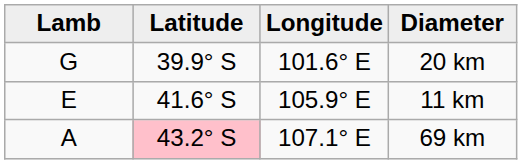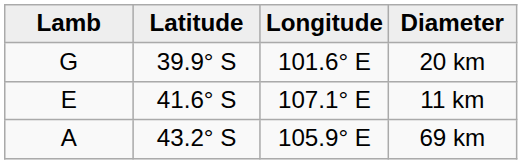11 km | Longitude: 105.9° E -> 107.1° E
69 km | Latitude: pink background -> no background
69 km | Longitude: 107.1° E -> 105.9° E
